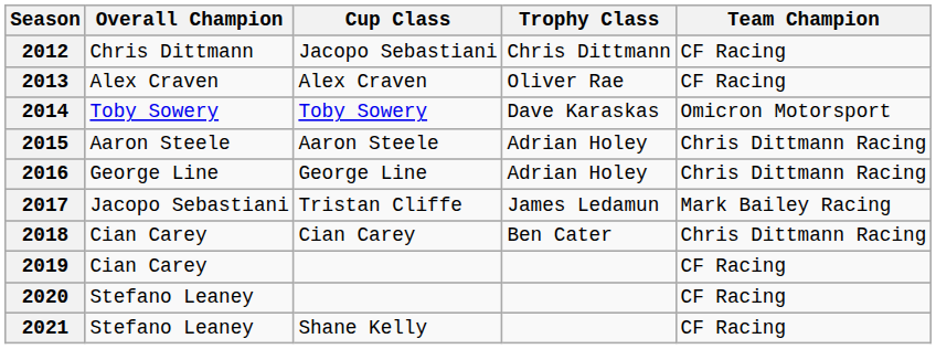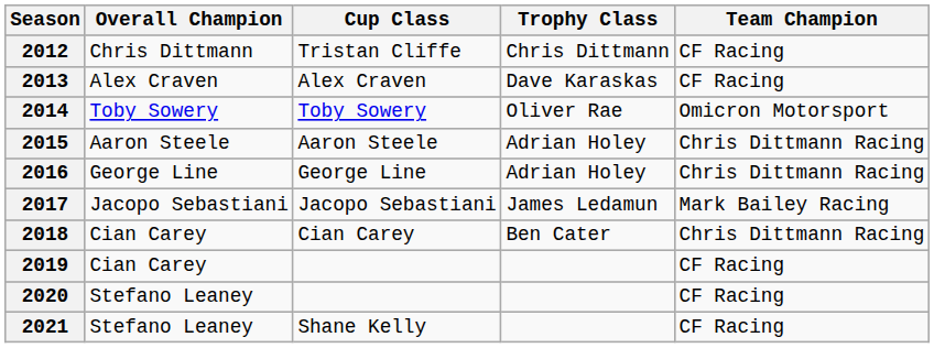2012 | Cup Class: Jacopo Sebastiani -> Tristan Cliffe
2013 | Trophy Class: Oliver Rae -> Dave Karaskas
2014 | Trophy Class: Dave Karaskas -> Oliver Rae
2017 | Cup Class: Tristan Cliffe -> Jacopo Sebastiani
